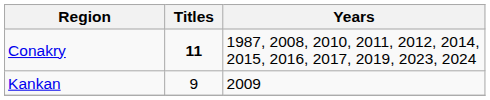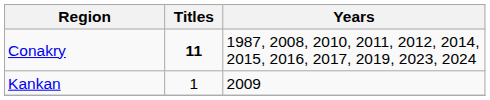Kankan | Titles: 9 -> 1
